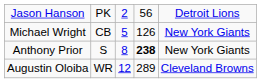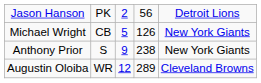Anthony Prior | column 3: 8 -> 9
Anthony Prior | column 4: bold -> normal
